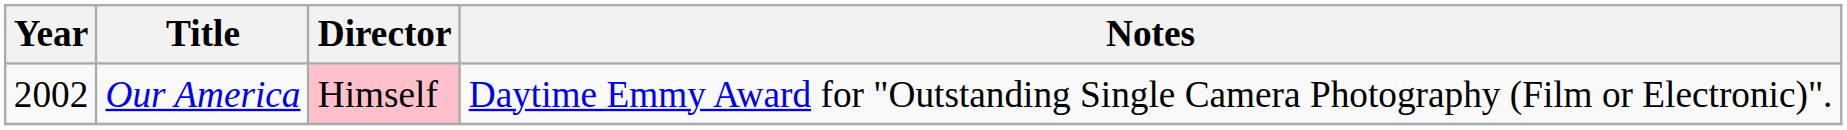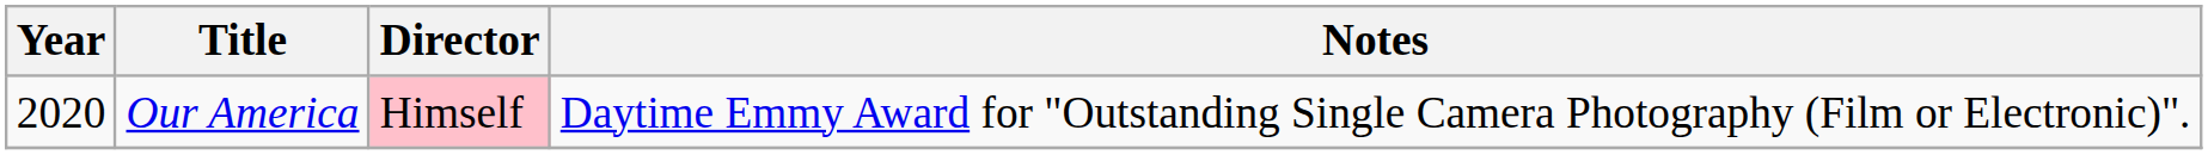Our America | Year: 2002 -> 2020
